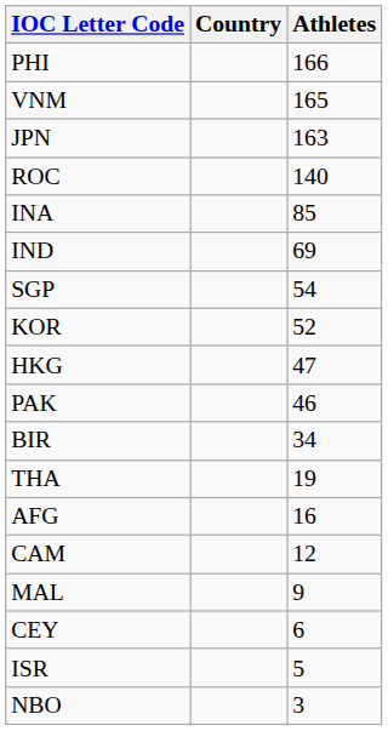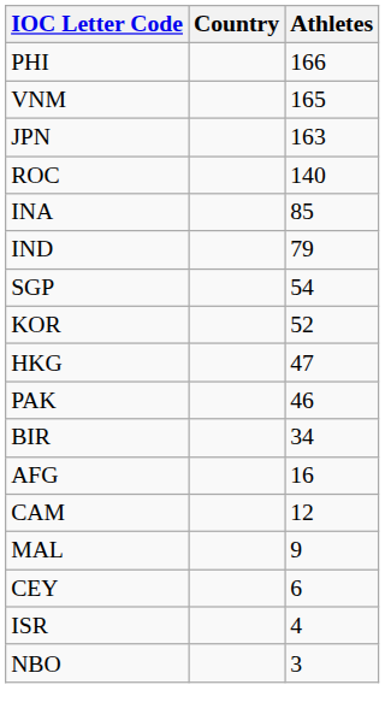IND | Athletes: 69 -> 79
- row: THA | 19
ISR | Athletes: 5 -> 4
